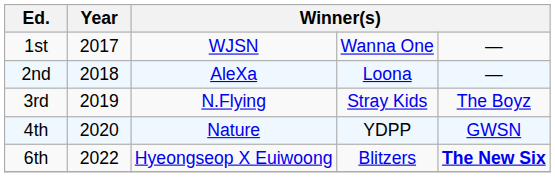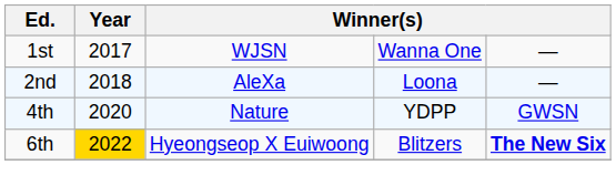- row: 3rd | 2019 | N.Flying | Stray Kids | The Boyz
6th | Year: no background -> gold background
